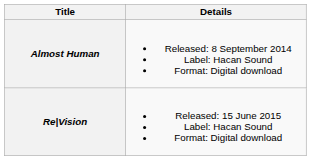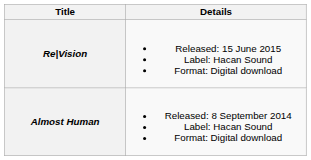rows swapped: Almost Human <-> Re|Vision
